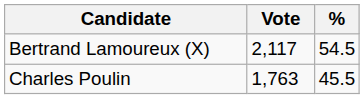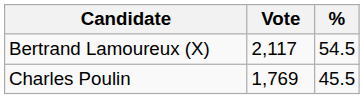Charles Poulin | Vote: 1,763 -> 1,769
